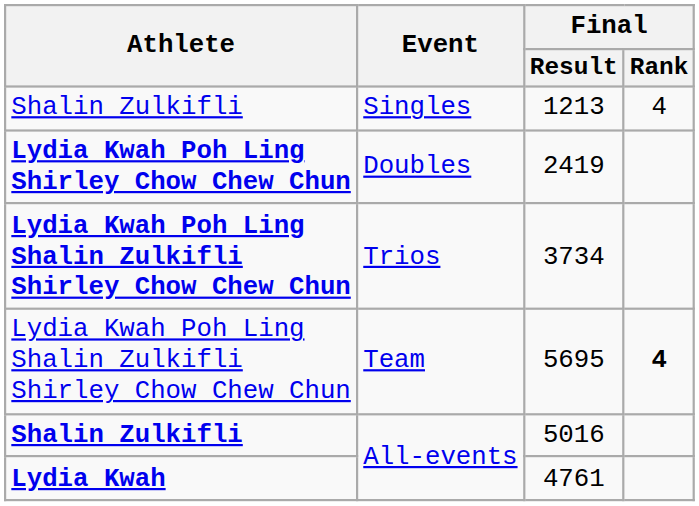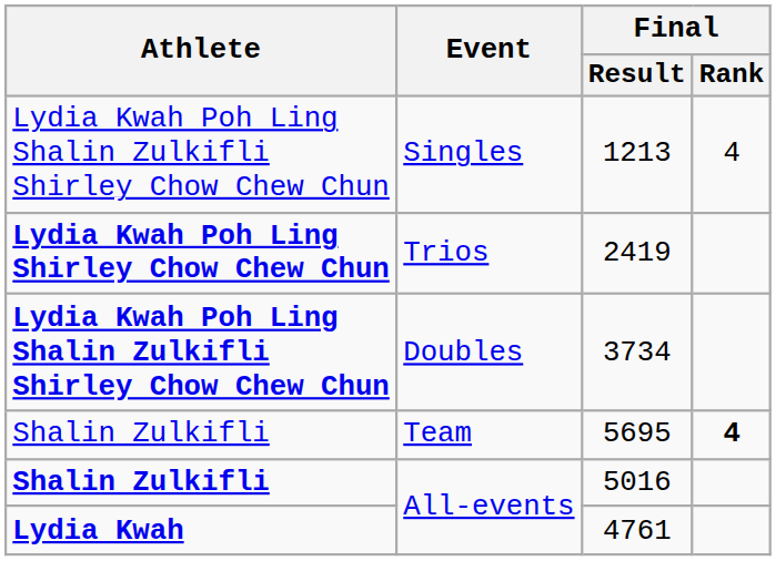1213 | Athlete: Shalin Zulkifli -> Lydia Kwah Poh Ling Shalin Zulkifli Shirley Chow Chew Chun
2419 | Event: Doubles -> Trios
3734 | Event: Trios -> Doubles
5695 | Athlete: Lydia Kwah Poh Ling Shalin Zulkifli Shirley Chow Chew Chun -> Shalin Zulkifli
